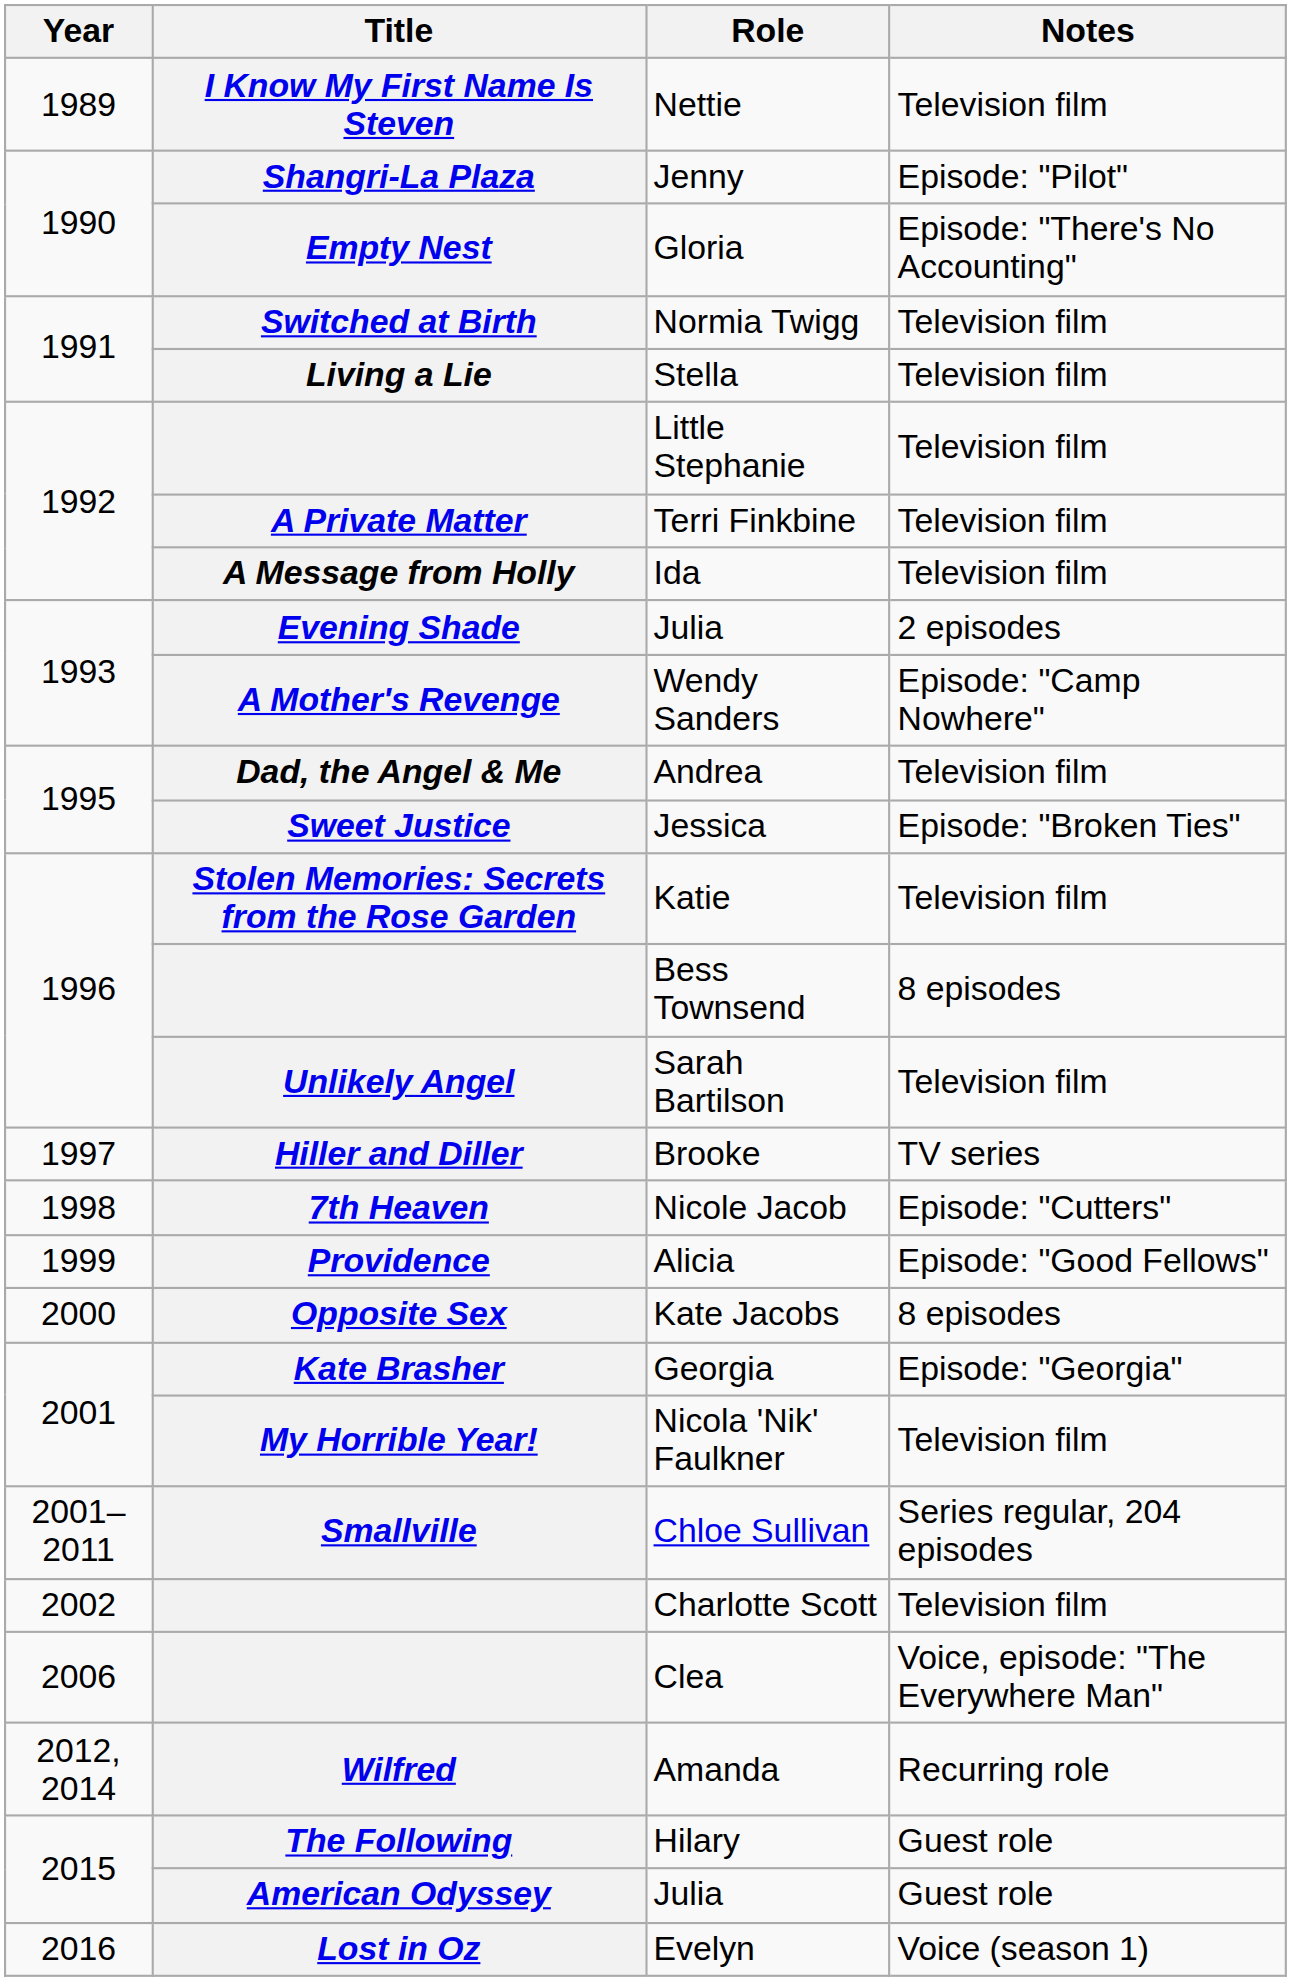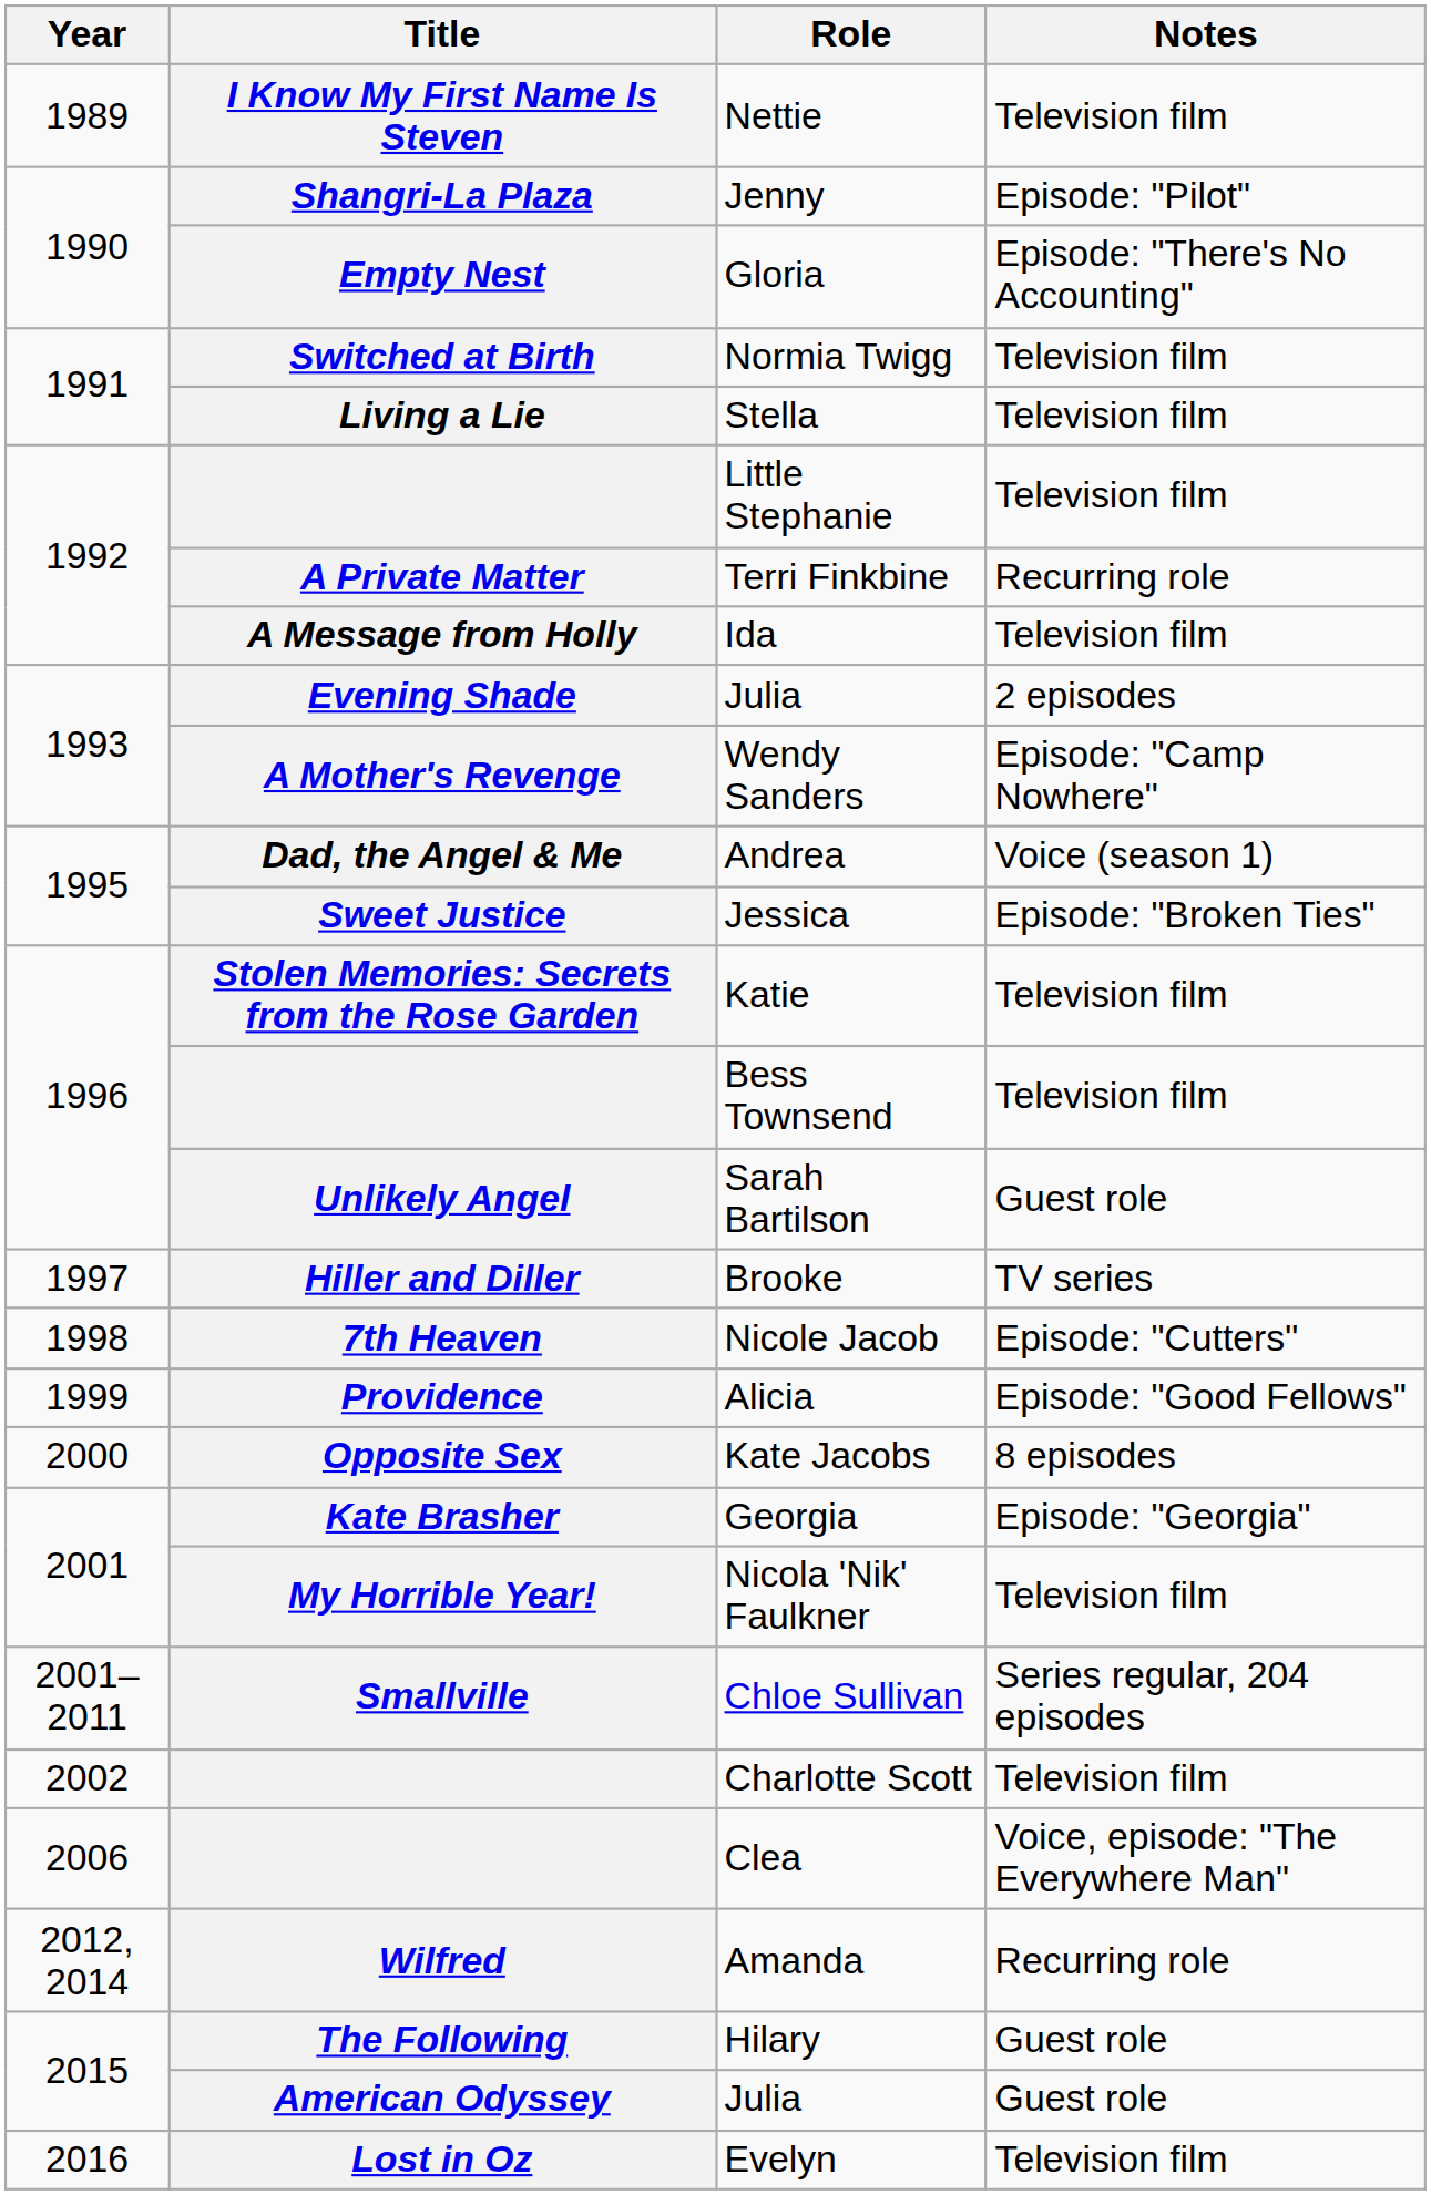Terri Finkbine | Notes: Television film -> Recurring role
Andrea | Notes: Television film -> Voice (season 1)
Bess Townsend | Notes: 8 episodes -> Television film
Sarah Bartilson | Notes: Television film -> Guest role
Evelyn | Notes: Voice (season 1) -> Television film
